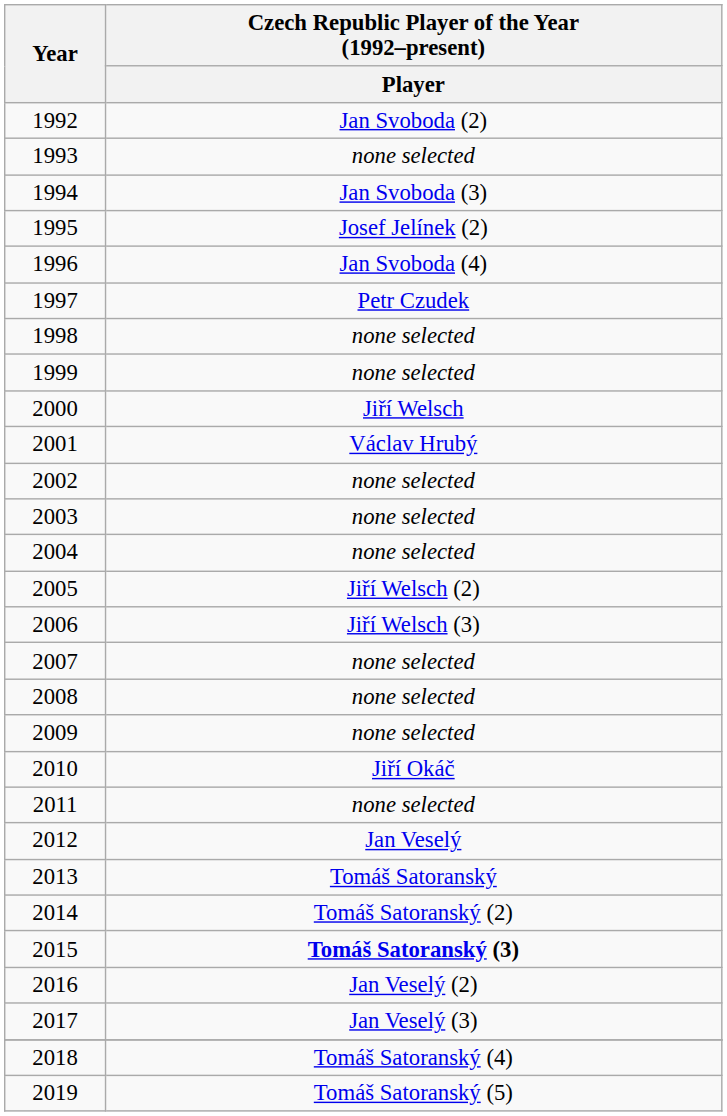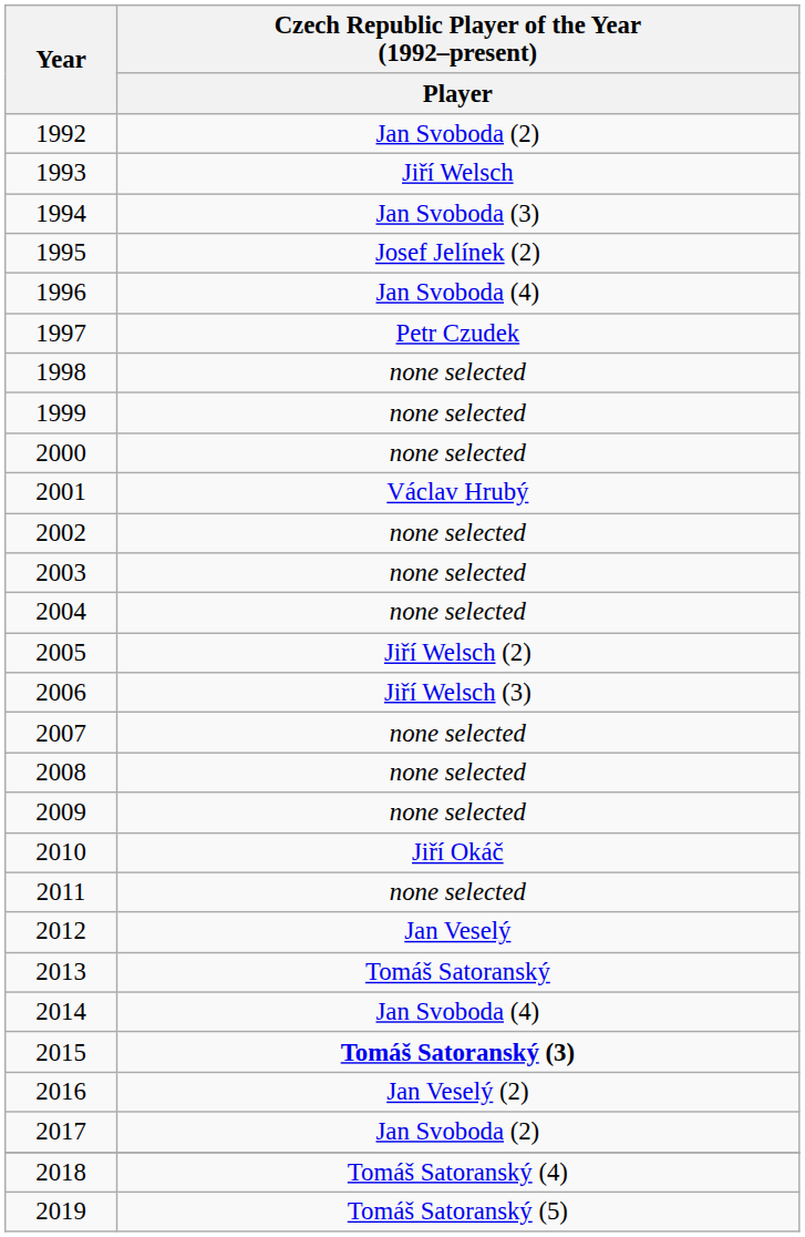1993 | Czech Republic Player of the Year (1992–present) / Player: none selected -> Jiří Welsch
2000 | Czech Republic Player of the Year (1992–present) / Player: Jiří Welsch -> none selected
2014 | Czech Republic Player of the Year (1992–present) / Player: Tomáš Satoranský (2) -> Jan Svoboda (4)
2017 | Czech Republic Player of the Year (1992–present) / Player: Jan Veselý (3) -> Jan Svoboda (2)
